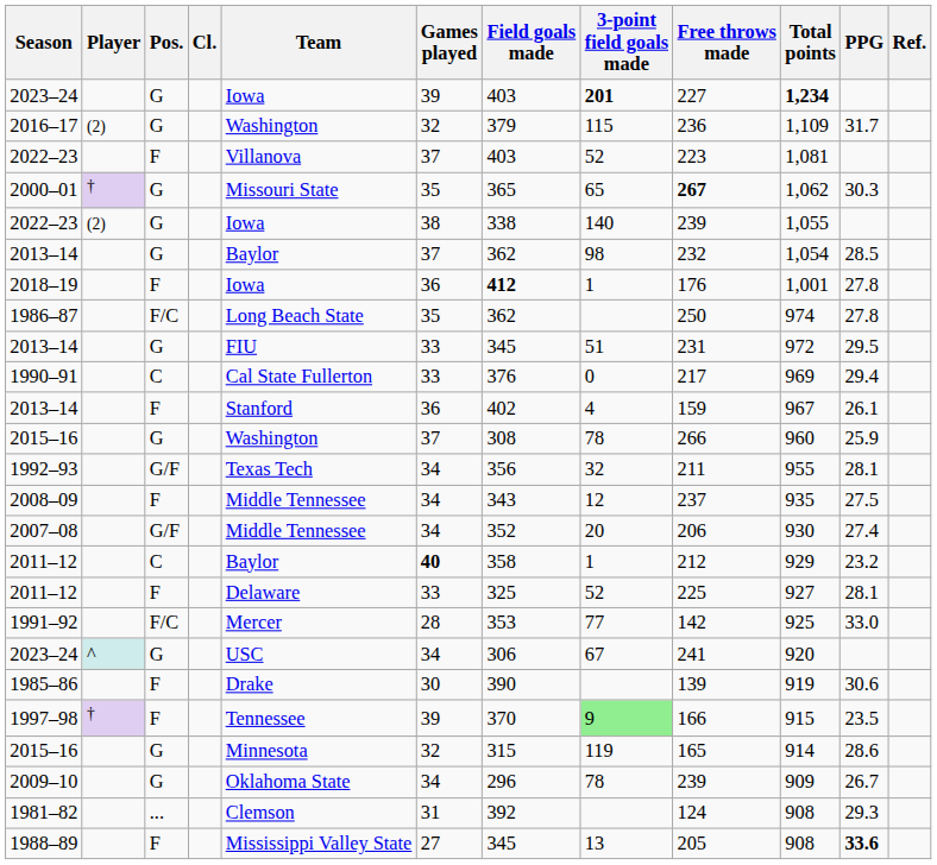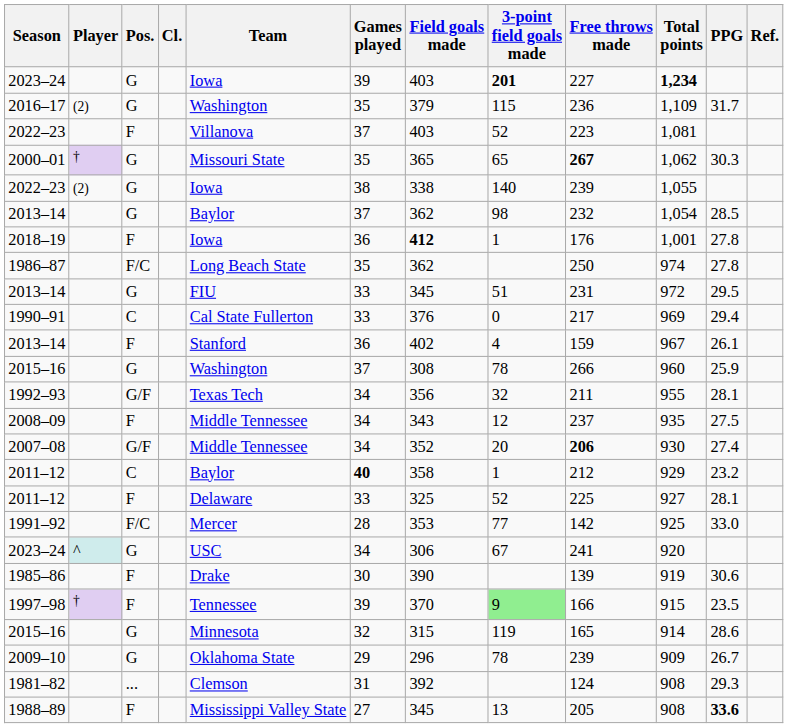2016–17 | Games played: 32 -> 35
2007–08 | Free throws made: normal -> bold
2009–10 | Games played: 34 -> 29
